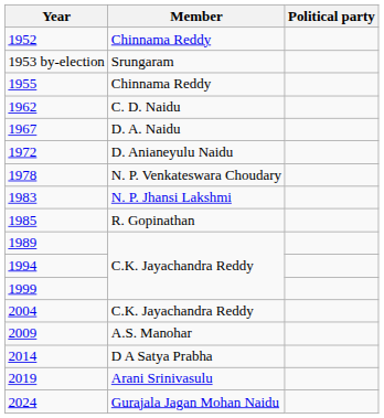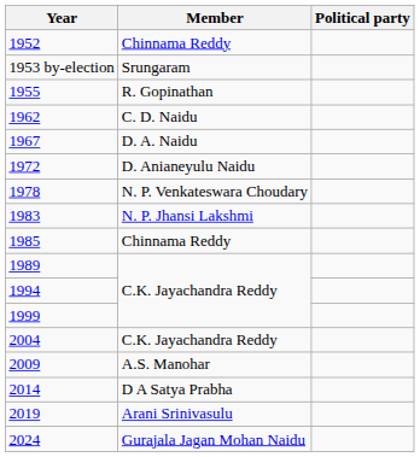1955 | Member: Chinnama Reddy -> R. Gopinathan
1985 | Member: R. Gopinathan -> Chinnama Reddy
